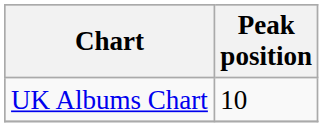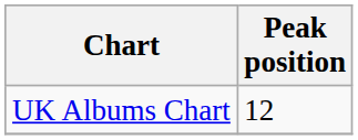UK Albums Chart | Peak position: 10 -> 12
